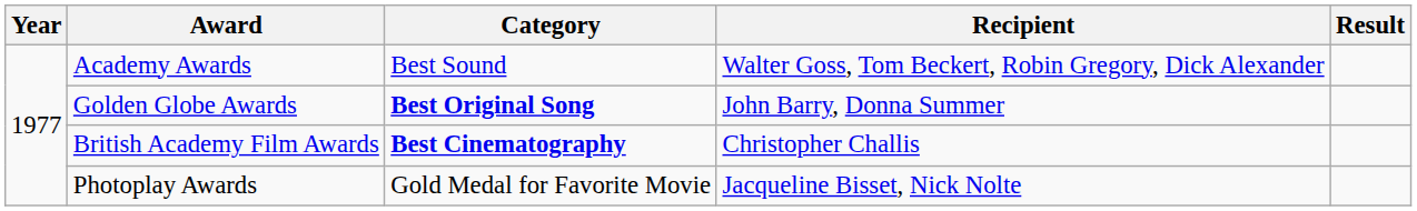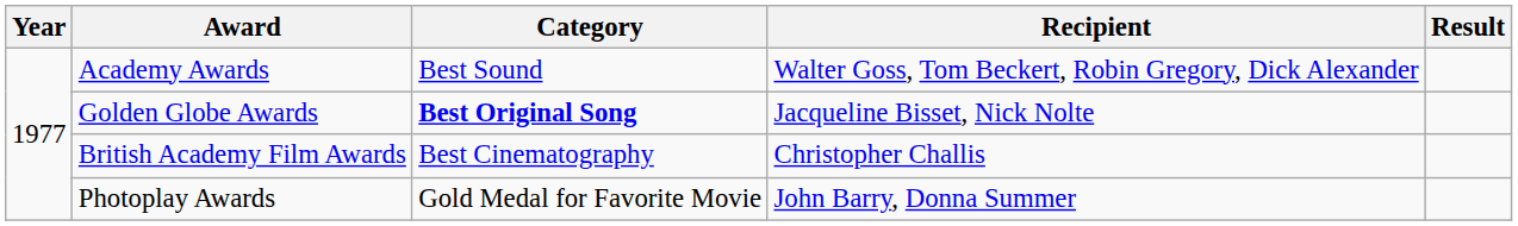Golden Globe Awards | Recipient: John Barry, Donna Summer -> Jacqueline Bisset, Nick Nolte
British Academy Film Awards | Category: bold -> normal
Photoplay Awards | Recipient: Jacqueline Bisset, Nick Nolte -> John Barry, Donna Summer
